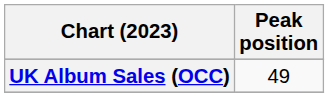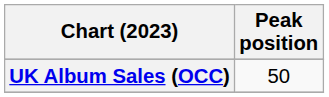UK Album Sales (OCC) | Peak position: 49 -> 50
